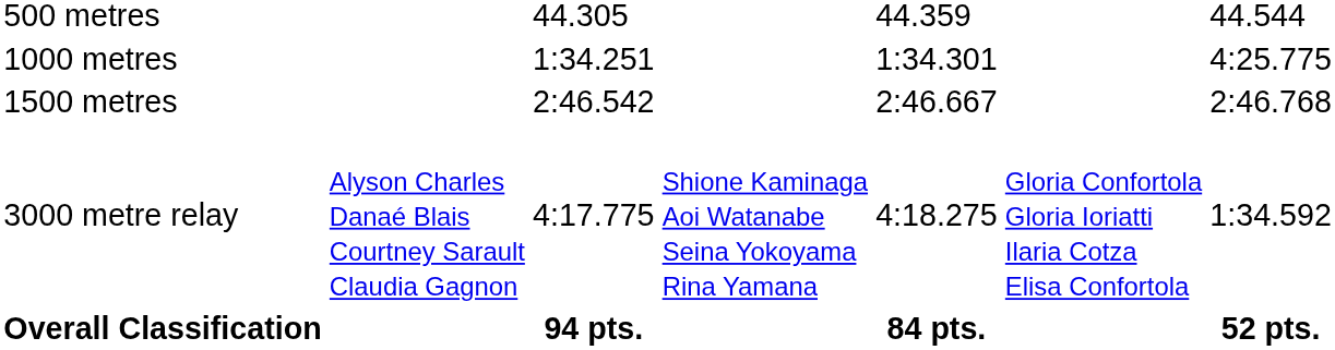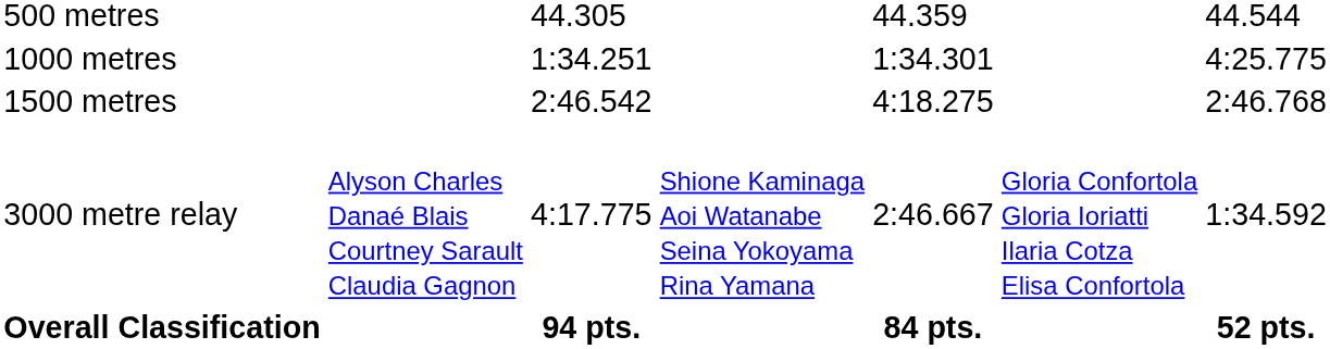1500 metres | column 5: 2:46.667 -> 4:18.275
3000 metre relay | column 5: 4:18.275 -> 2:46.667
